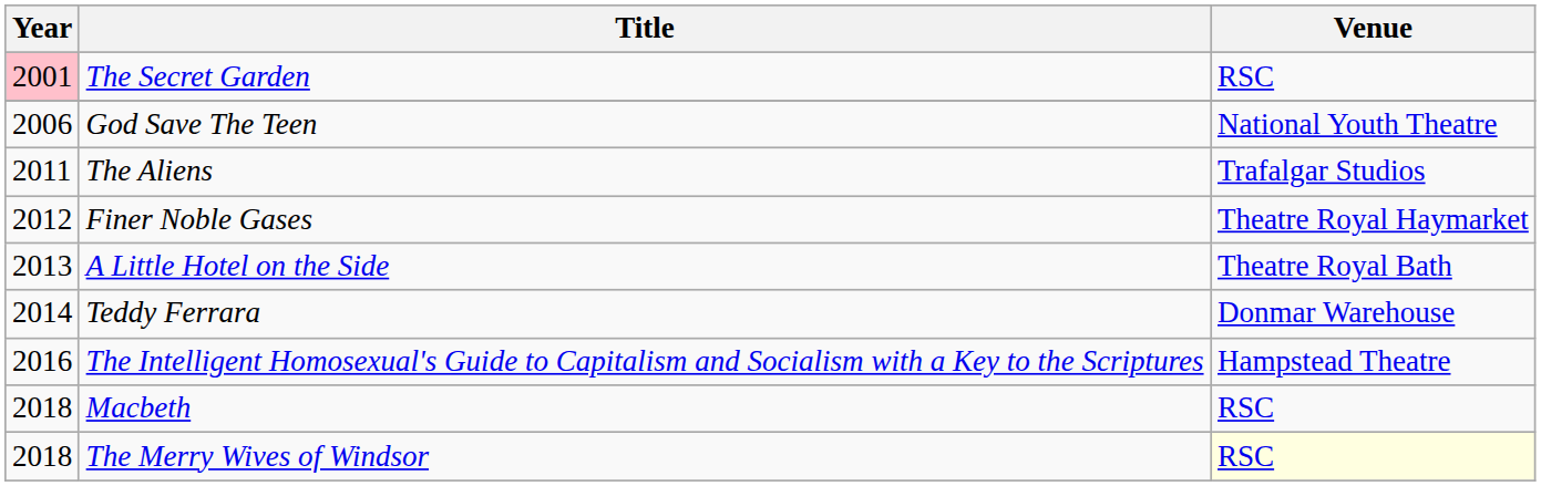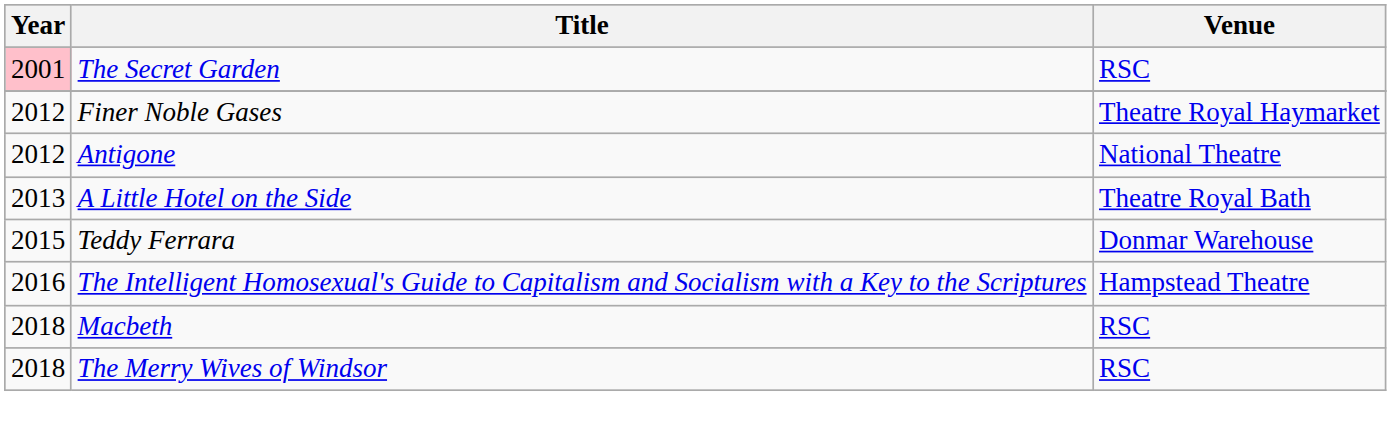- row: 2006 | God Save The Teen | National Youth Theatre
- row: 2011 | The Aliens | Trafalgar Studios
+ row: 2012 | Antigone | National Theatre
Teddy Ferrara | Year: 2014 -> 2015
The Merry Wives of Windsor | Venue: lightyellow background -> no background
